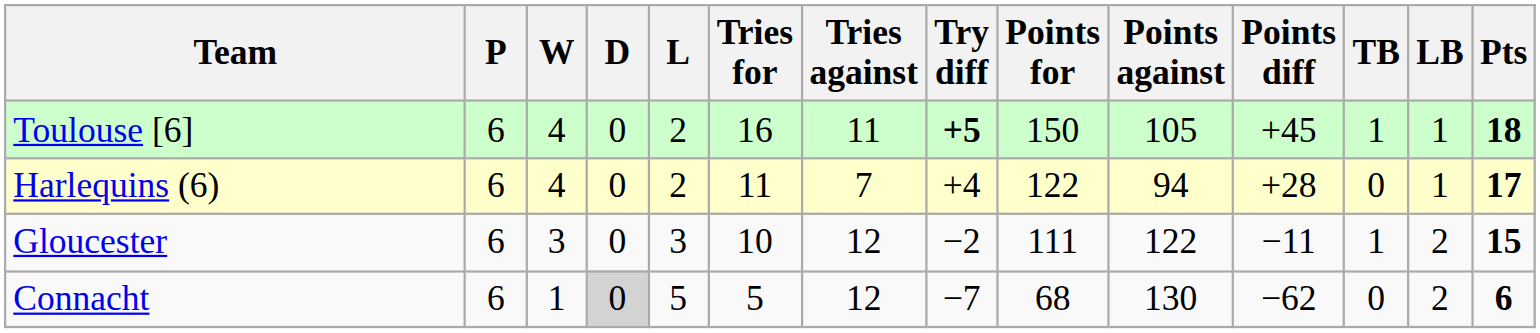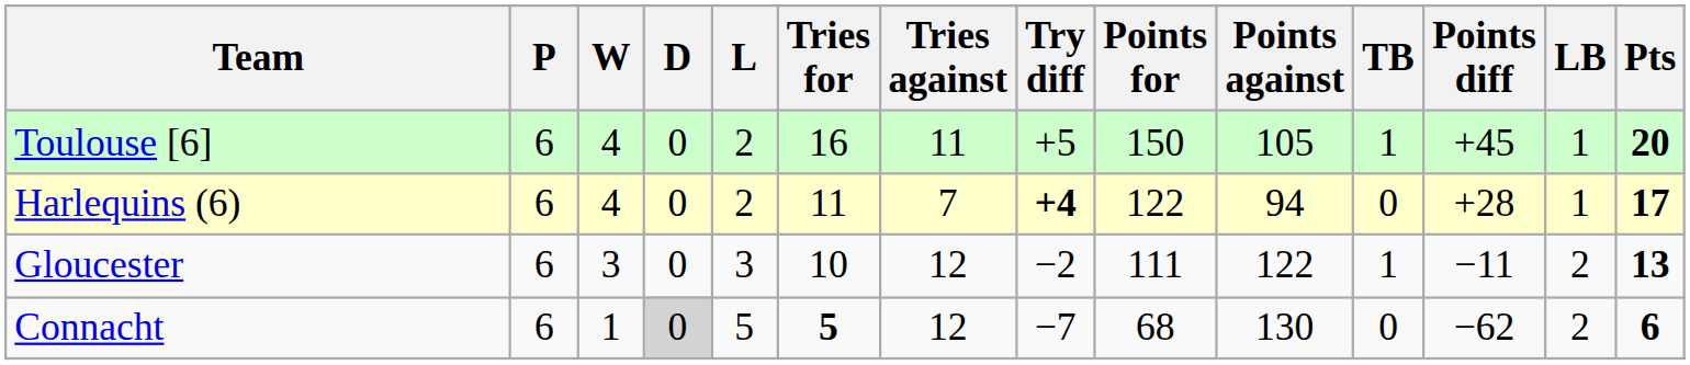columns swapped: Points diff <-> TB
Toulouse [6] | Try diff: bold -> normal
Toulouse [6] | Pts: 18 -> 20
Harlequins (6) | Try diff: normal -> bold
Gloucester | Pts: 15 -> 13
Connacht | Tries for: normal -> bold
